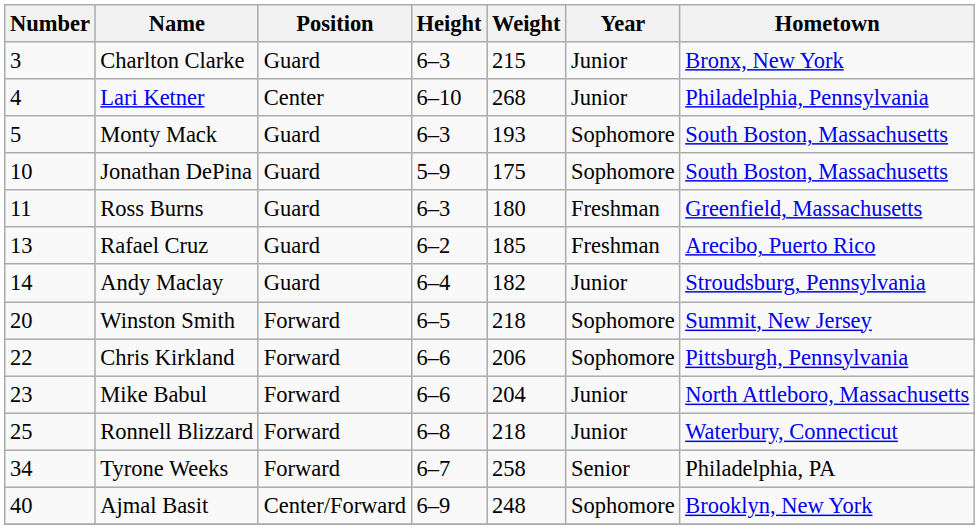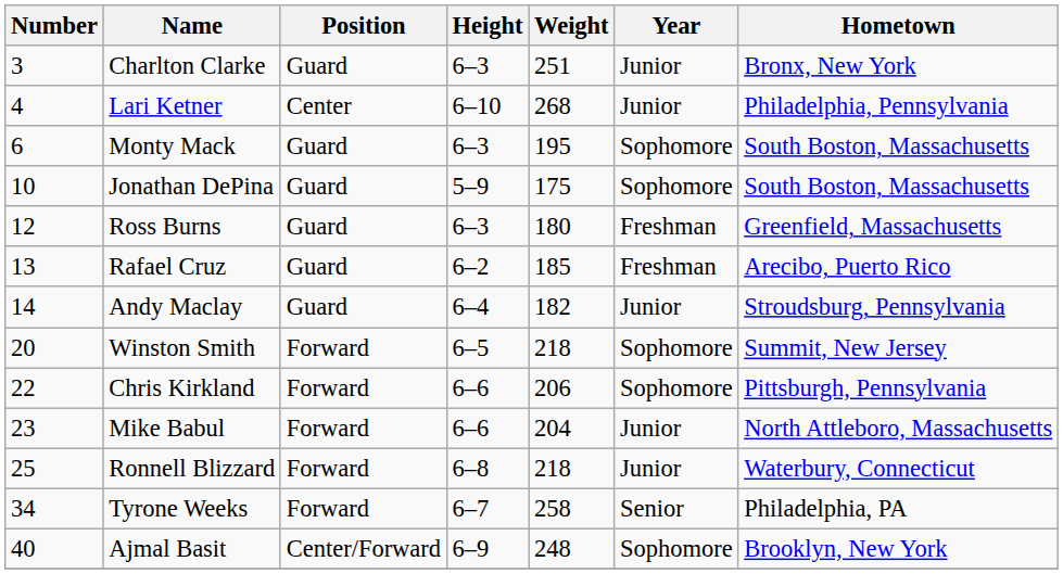Charlton Clarke | Weight: 215 -> 251
Monty Mack | Number: 5 -> 6
Monty Mack | Weight: 193 -> 195
Ross Burns | Number: 11 -> 12
